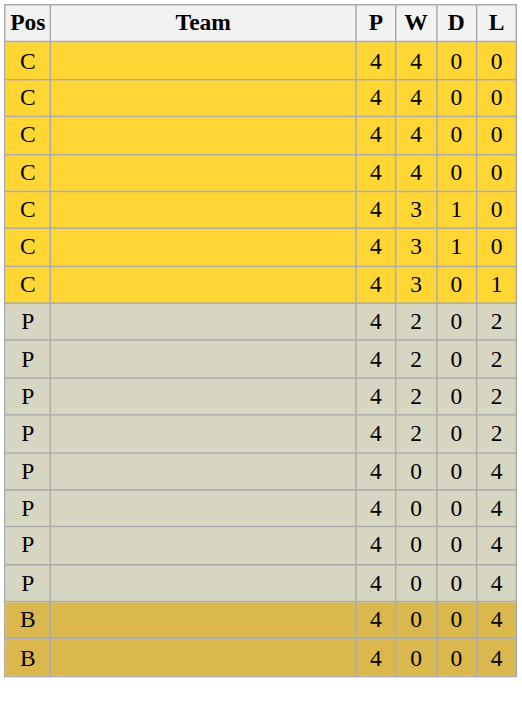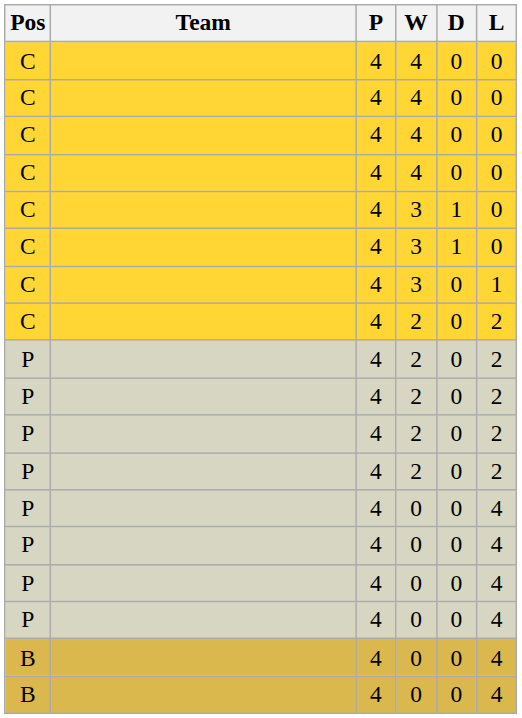+ row: C | 4 | 2 | 0 | 2
